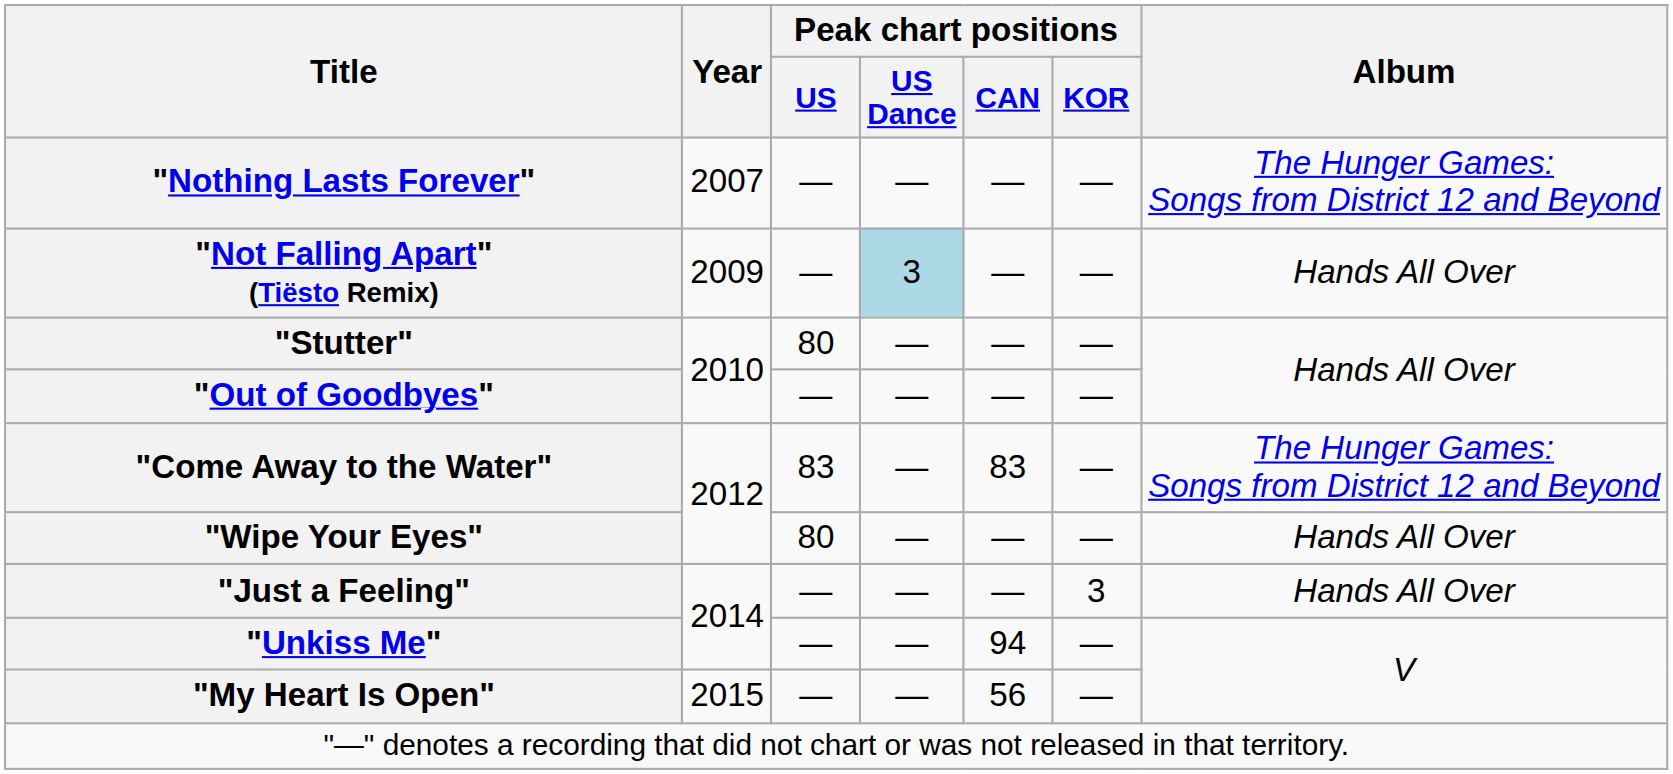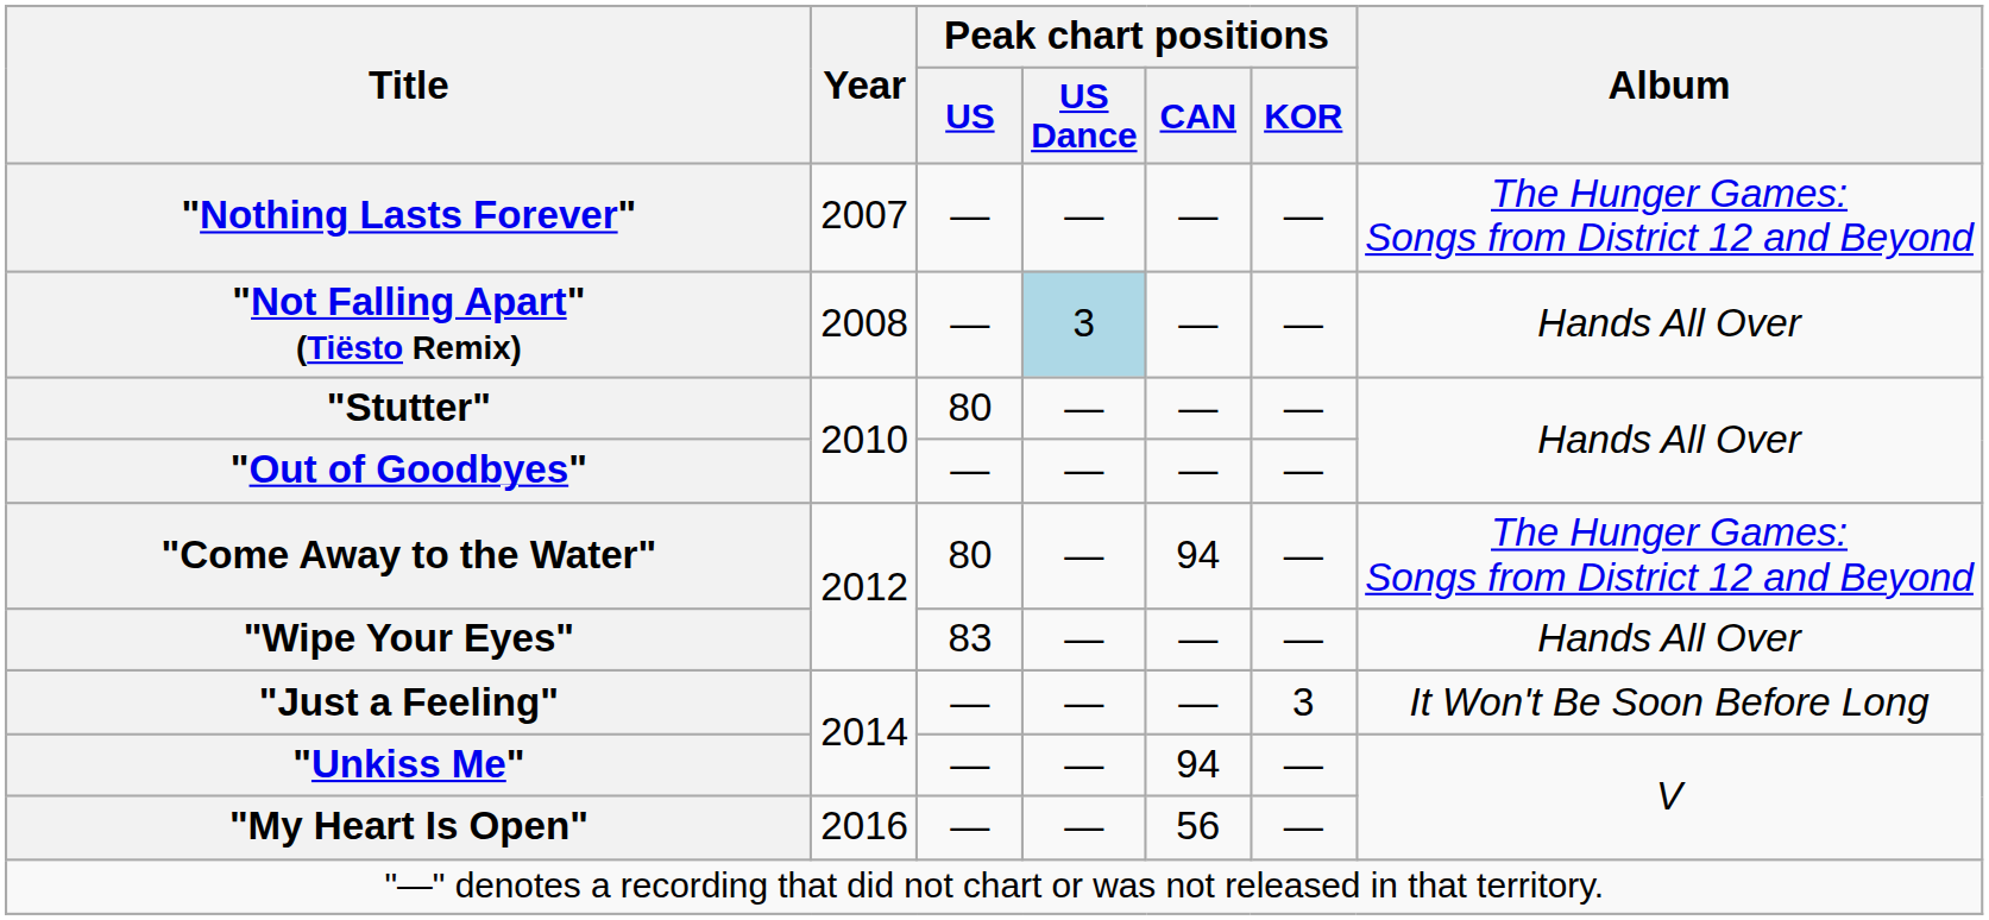"Not Falling Apart" (Tiësto Remix) | Year: 2009 -> 2008
"Come Away to the Water" | Peak chart positions / US: 83 -> 80
"Come Away to the Water" | Peak chart positions / CAN: 83 -> 94
"Wipe Your Eyes" | Peak chart positions / US: 80 -> 83
"Just a Feeling" | Album: Hands All Over -> It Won't Be Soon Before Long
"My Heart Is Open" | Year: 2015 -> 2016
